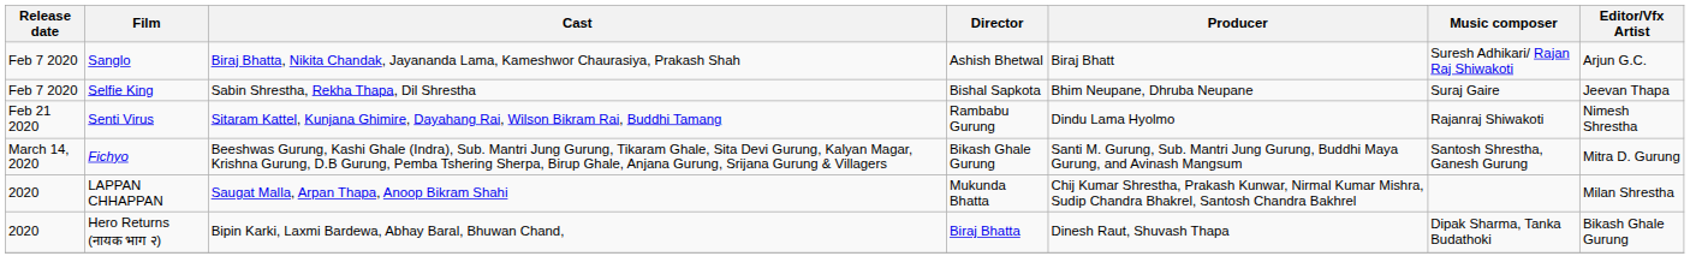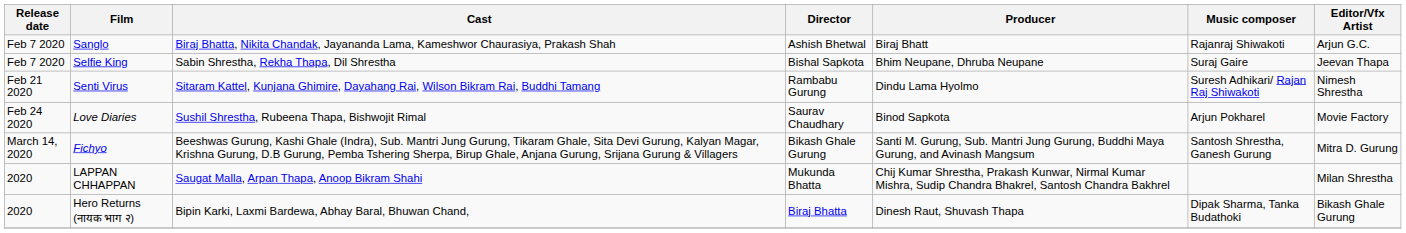Sanglo | Music composer: Suresh Adhikari/ Rajan Raj Shiwakoti -> Rajanraj Shiwakoti
Senti Virus | Music composer: Rajanraj Shiwakoti -> Suresh Adhikari/ Rajan Raj Shiwakoti
+ row: Feb 24 2020 | Love Diaries | Sushil Shrestha, Rubeena Thapa, Bishwojit Rimal | Saurav Chaudhary | Binod Sapkota | Arjun Pokharel | Movie Factory
